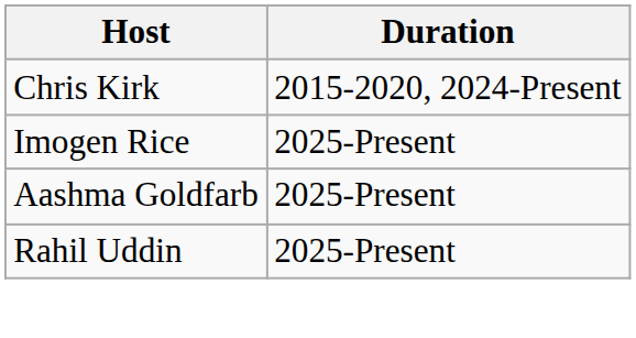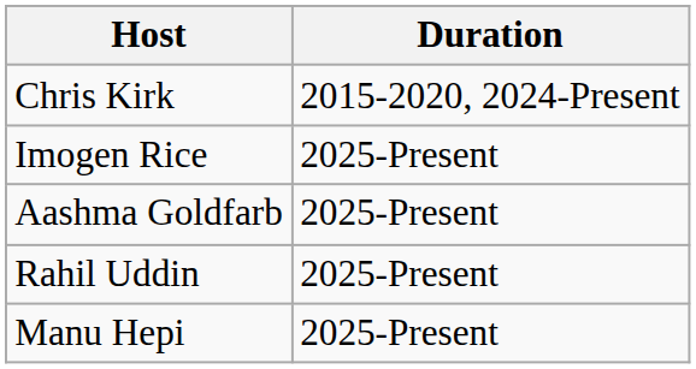+ row: Manu Hepi | 2025-Present
